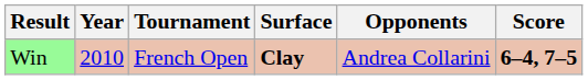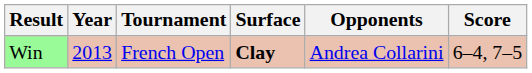Win | Year: 2010 -> 2013
Win | Score: bold -> normal
